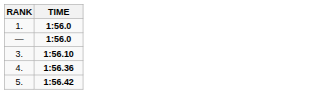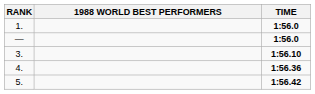+ column: 1988 WORLD BEST PERFORMERS
